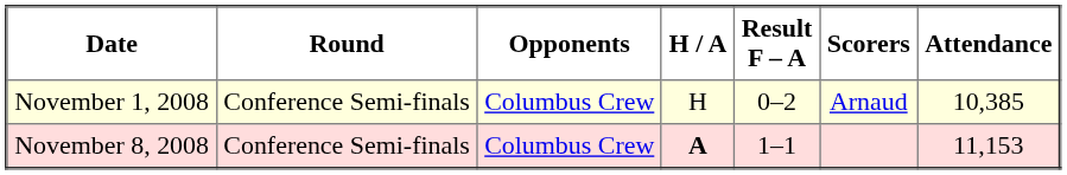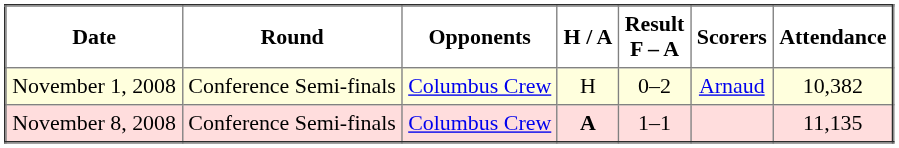November 1, 2008 | Attendance: 10,385 -> 10,382
November 8, 2008 | Attendance: 11,153 -> 11,135
